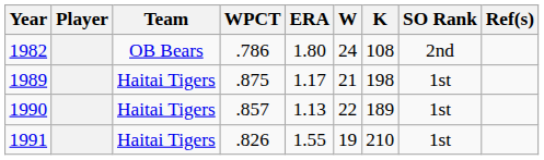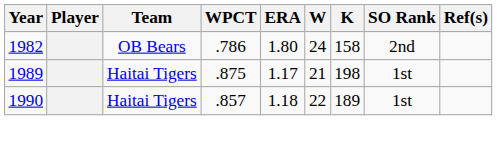1982 | K: 108 -> 158
1990 | ERA: 1.13 -> 1.18
- row: 1991 | Haitai Tigers | .826 | 1.55 | 19 | 210 | 1st
